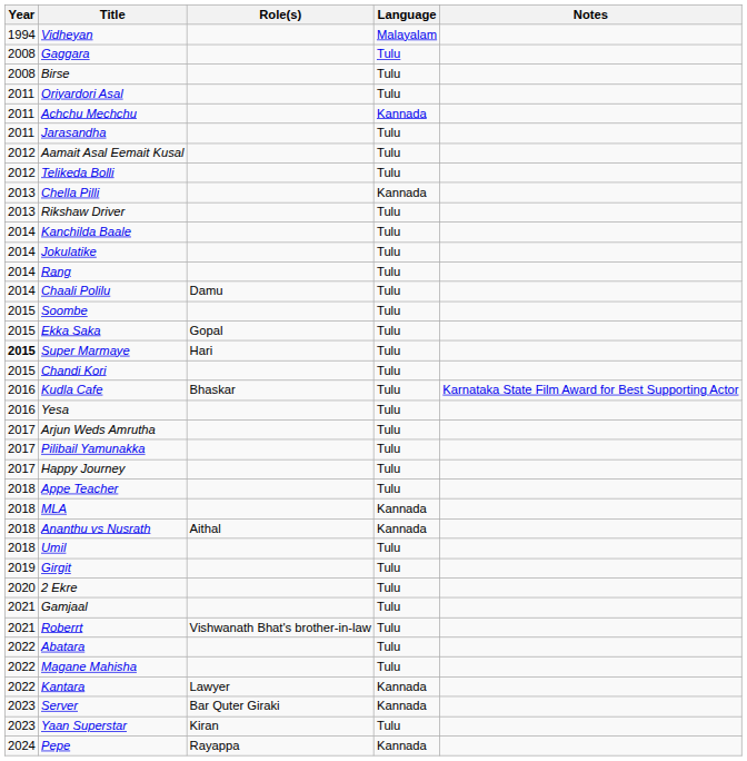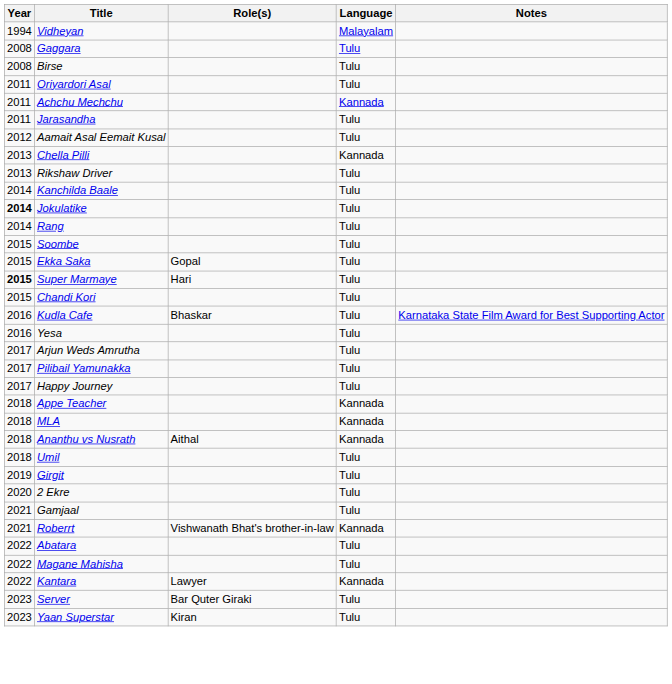- row: 2012 | Telikeda Bolli | Tulu
Jokulatike | Year: normal -> bold
- row: 2014 | Chaali Polilu | Damu | Tulu
Appe Teacher | Language: Tulu -> Kannada
Roberrt | Language: Tulu -> Kannada
Server | Language: Kannada -> Tulu
- row: 2024 | Pepe | Rayappa | Kannada
